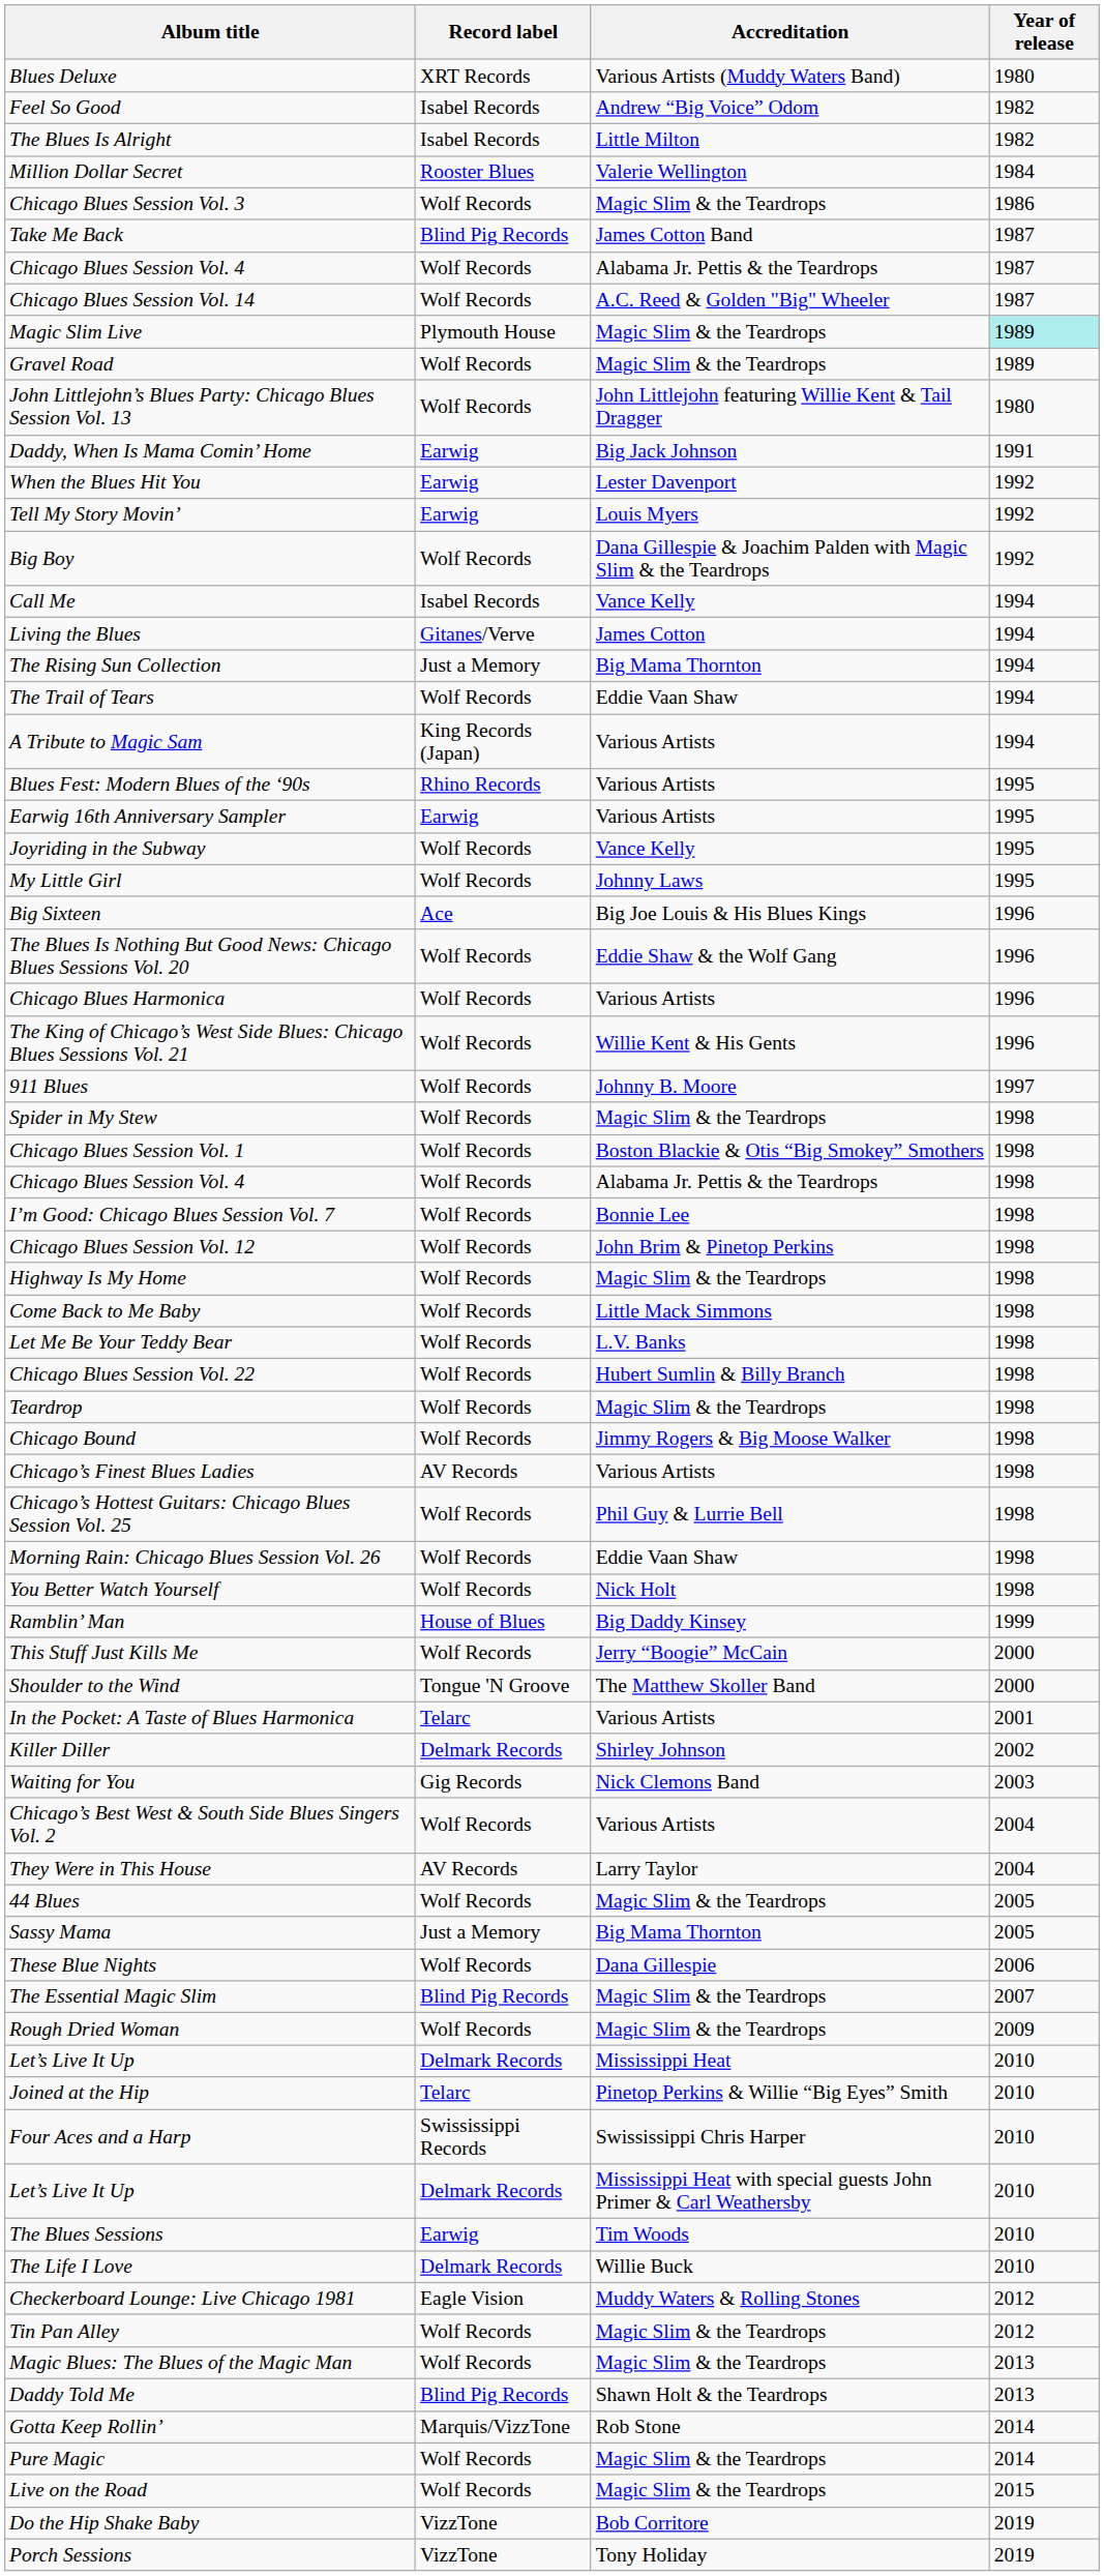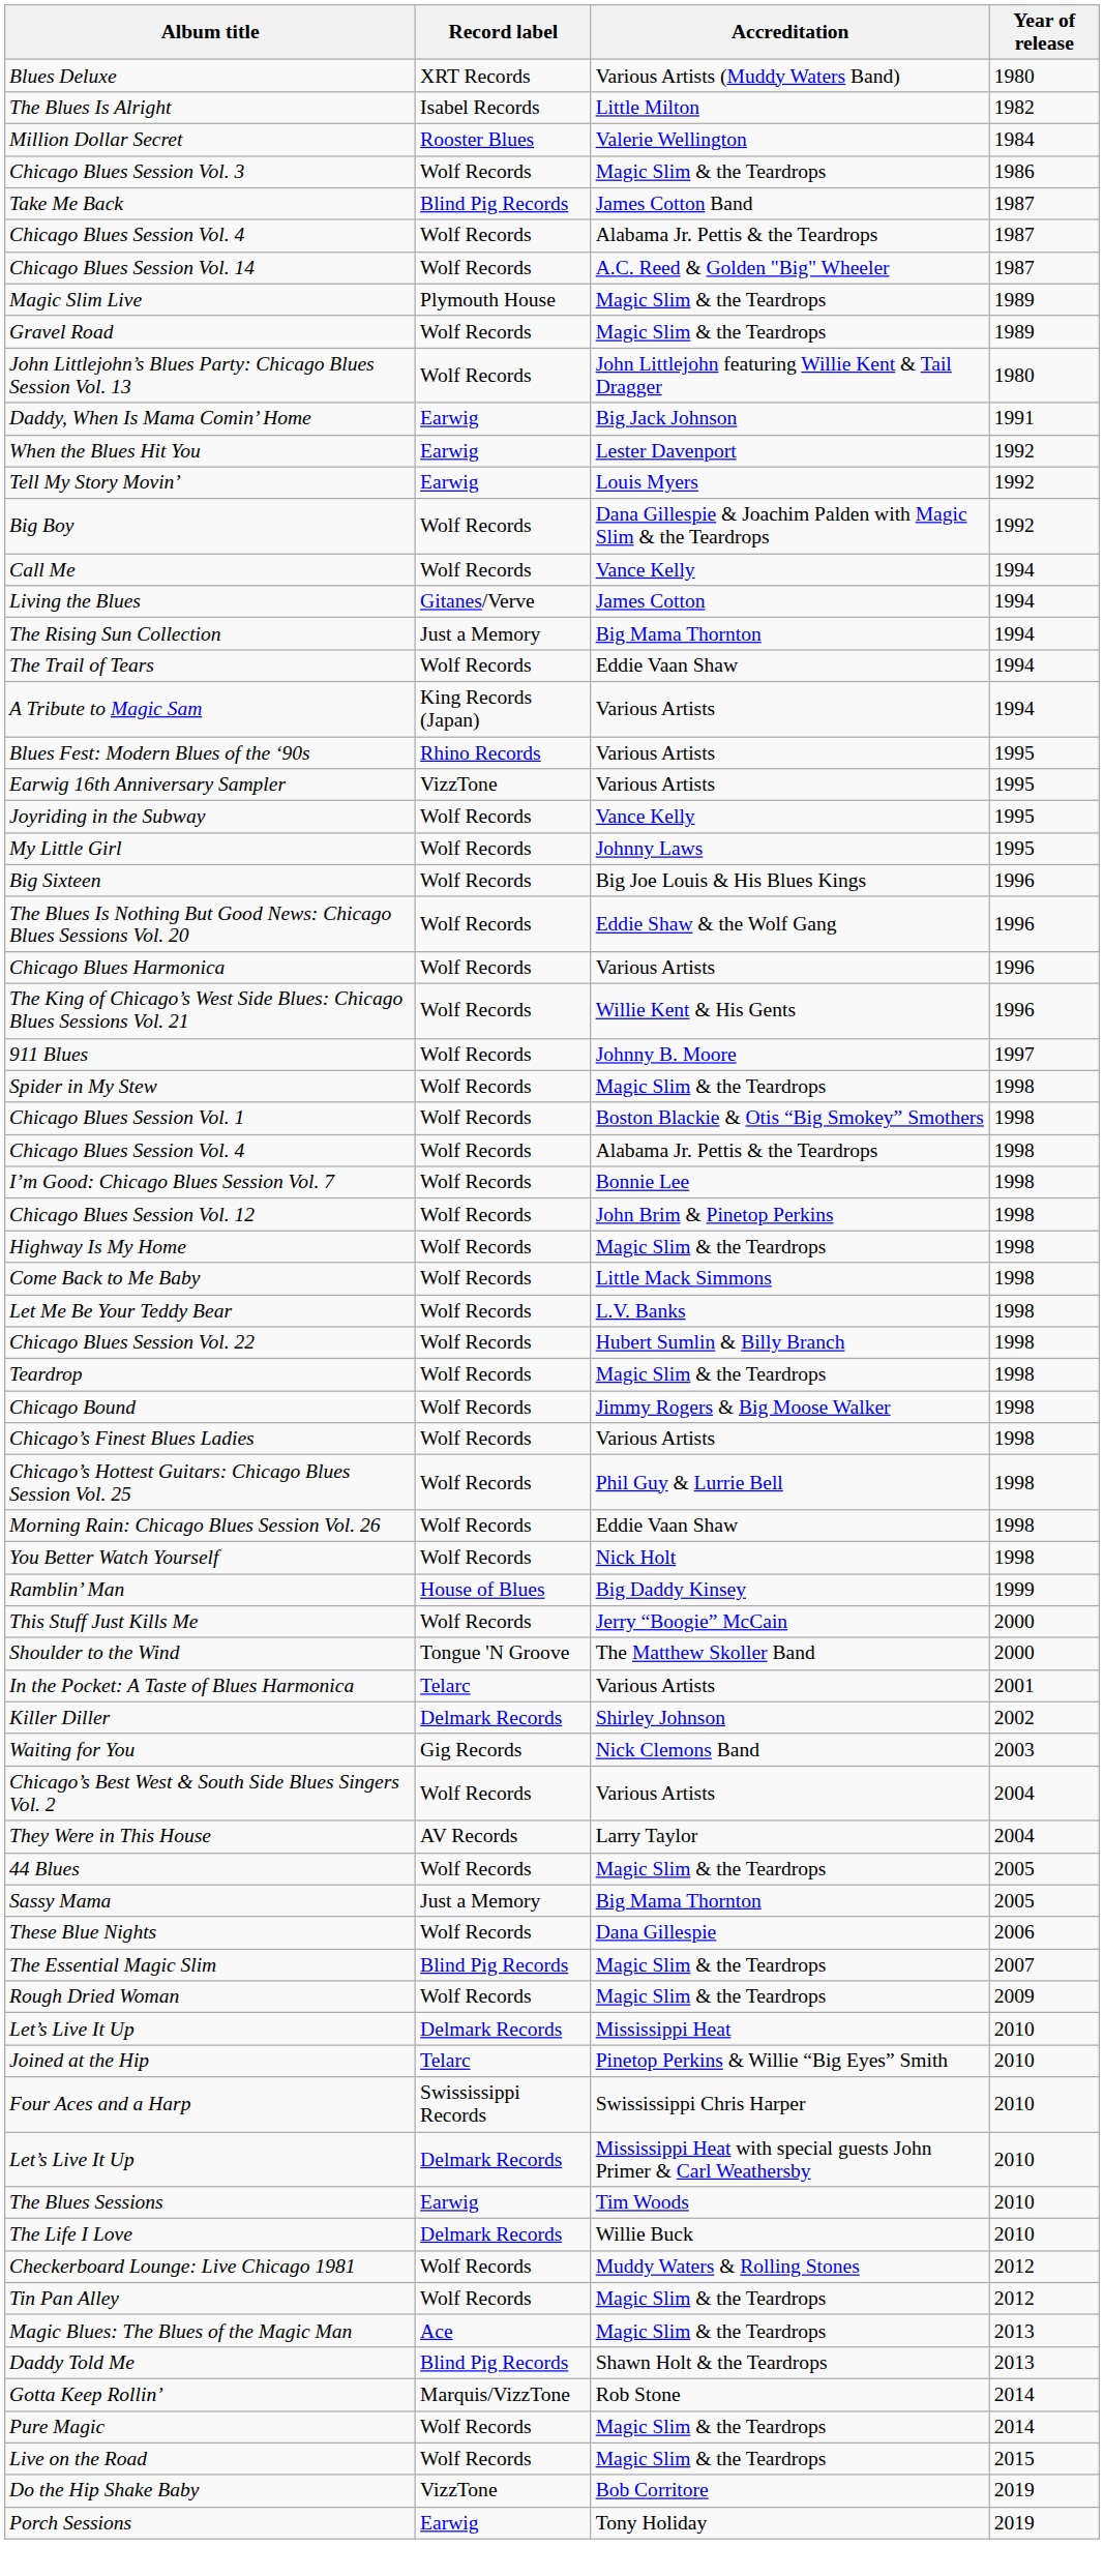- row: Feel So Good | Isabel Records | Andrew “Big Voice” Odom | 1982
Magic Slim Live | Year of release: paleturquoise background -> no background
Call Me | Record label: Isabel Records -> Wolf Records
Earwig 16th Anniversary Sampler | Record label: Earwig -> VizzTone
Big Sixteen | Record label: Ace -> Wolf Records
Chicago’s Finest Blues Ladies | Record label: AV Records -> Wolf Records
Checkerboard Lounge: Live Chicago 1981 | Record label: Eagle Vision -> Wolf Records
Magic Blues: The Blues of the Magic Man | Record label: Wolf Records -> Ace
Porch Sessions | Record label: VizzTone -> Earwig
